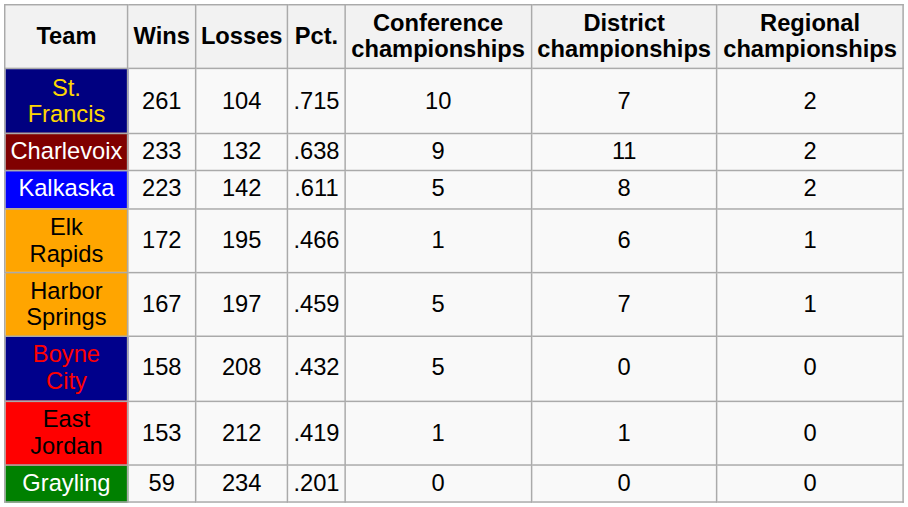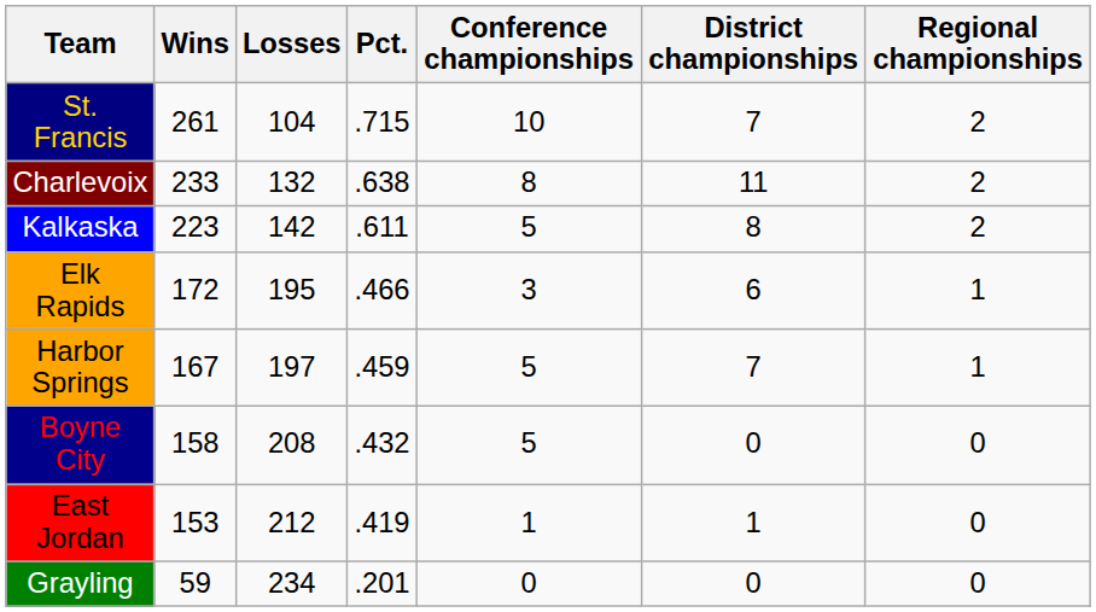Charlevoix | Conference championships: 9 -> 8
Elk Rapids | Conference championships: 1 -> 3
